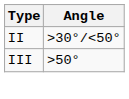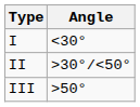+ row: I | <30°
